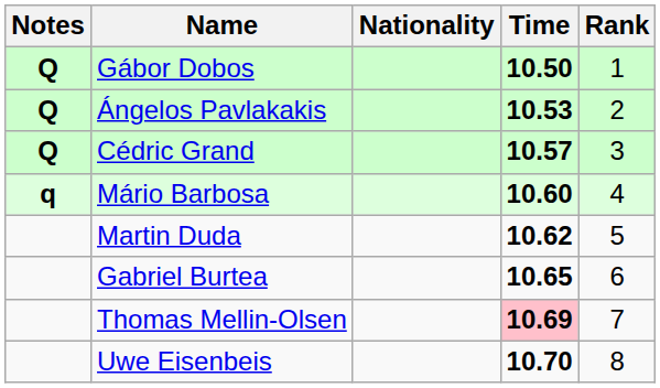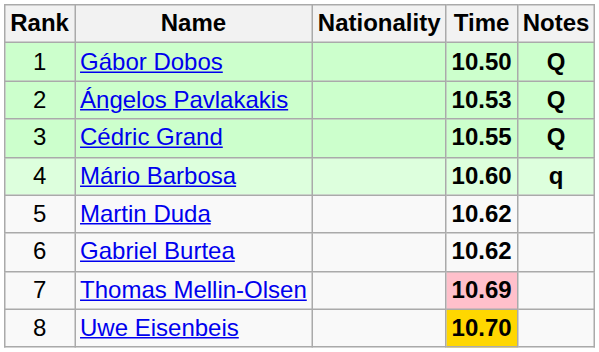columns swapped: Rank <-> Notes
Cédric Grand | Time: 10.57 -> 10.55
Gabriel Burtea | Time: 10.65 -> 10.62
Uwe Eisenbeis | Time: no background -> gold background
